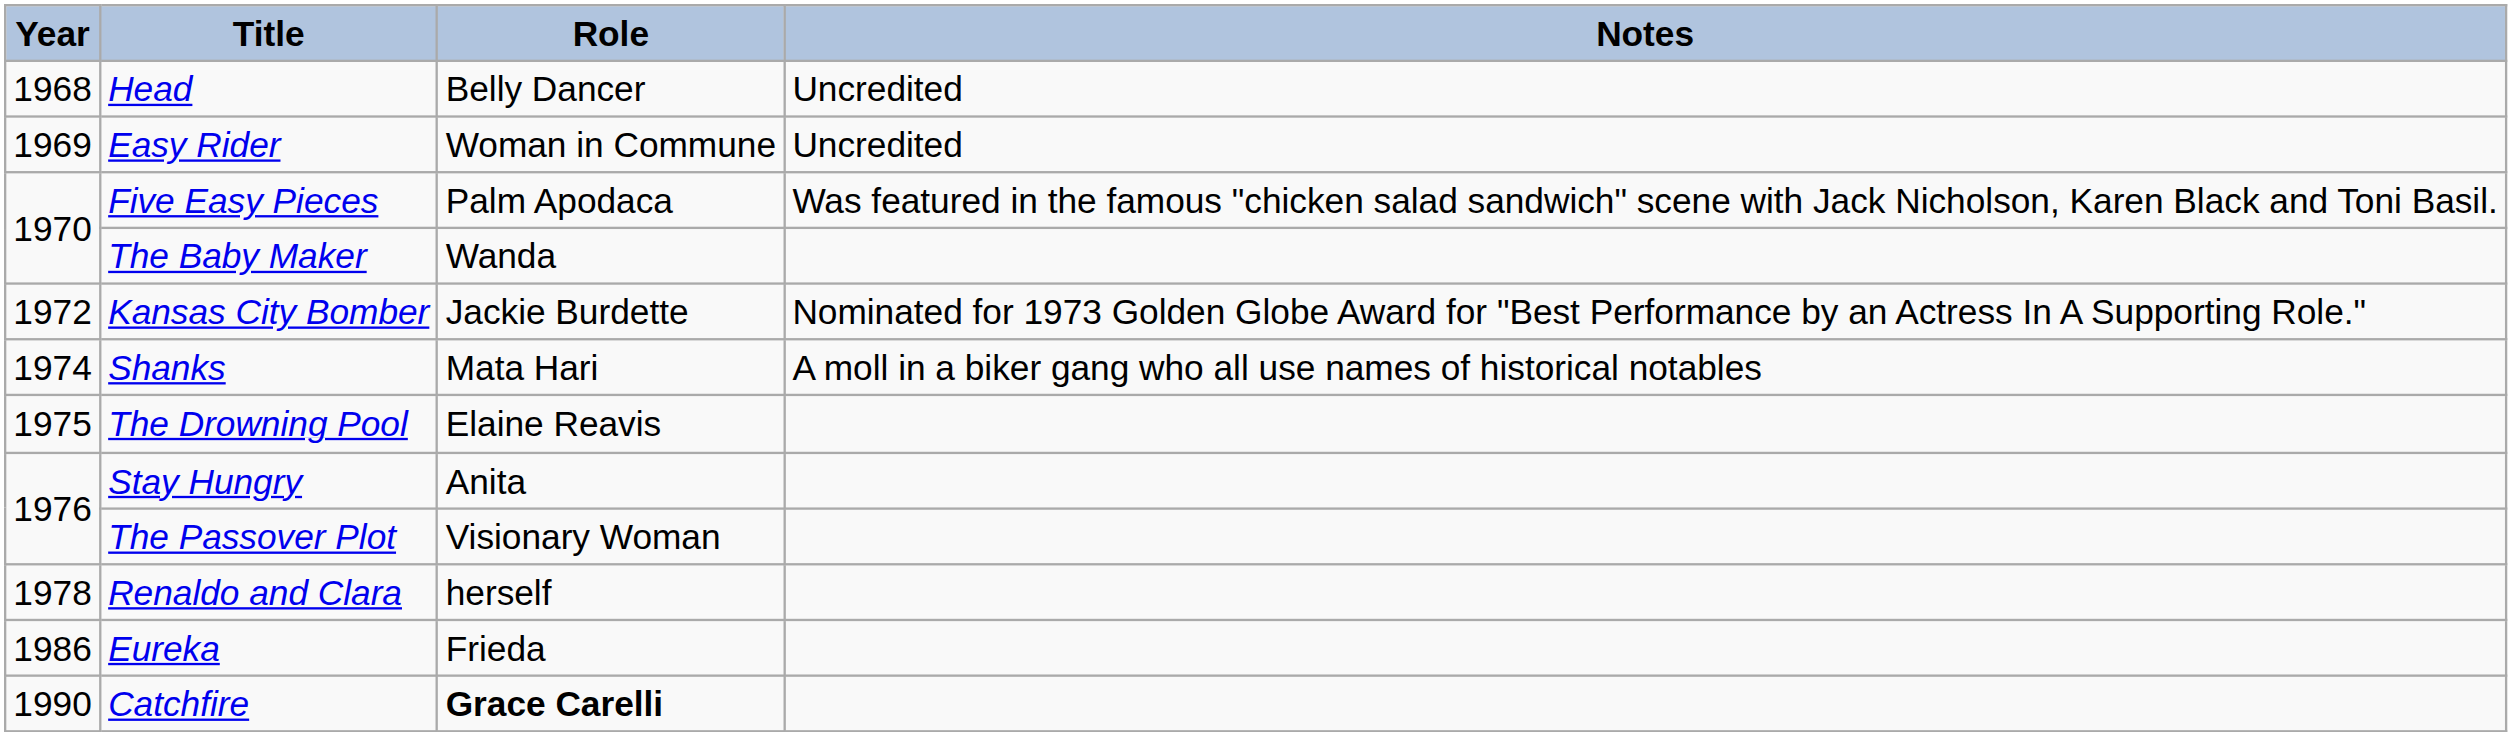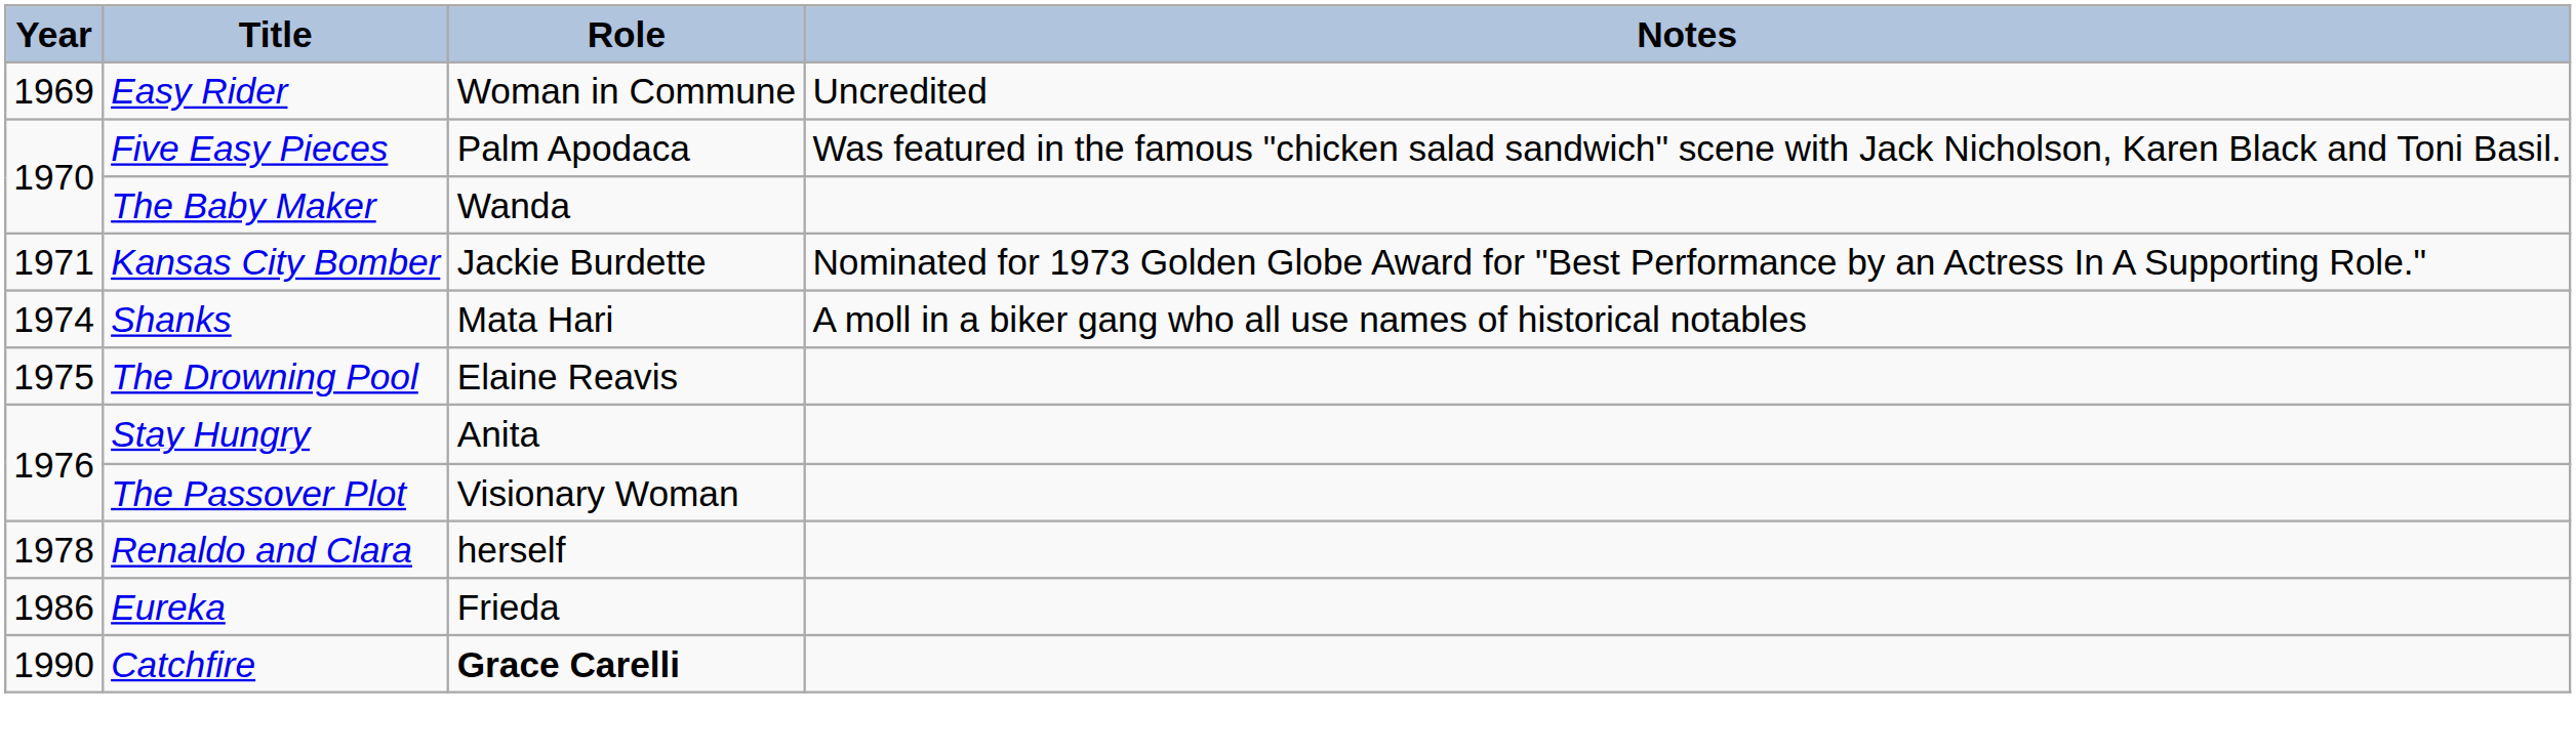- row: 1968 | Head | Belly Dancer | Uncredited
Kansas City Bomber | Year: 1972 -> 1971
